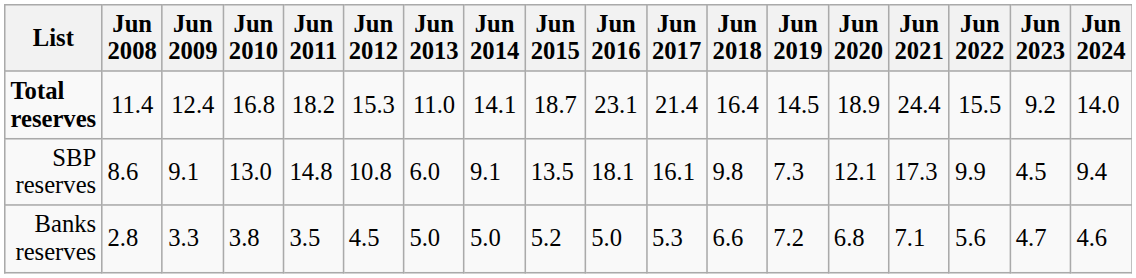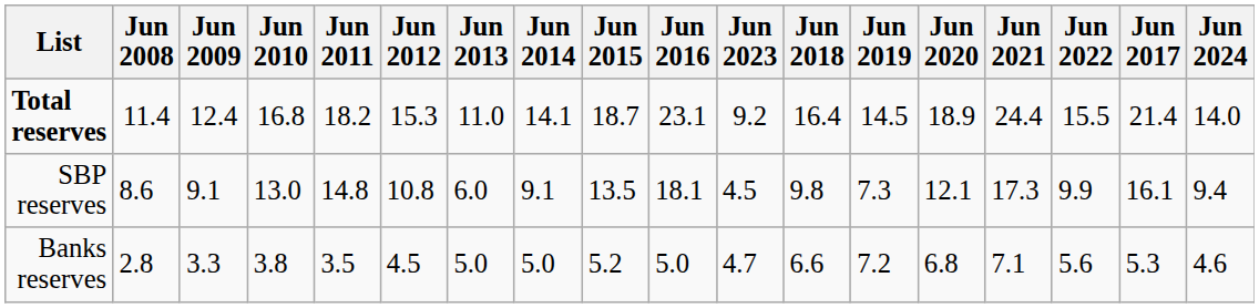columns swapped: Jun 2017 <-> Jun 2023
